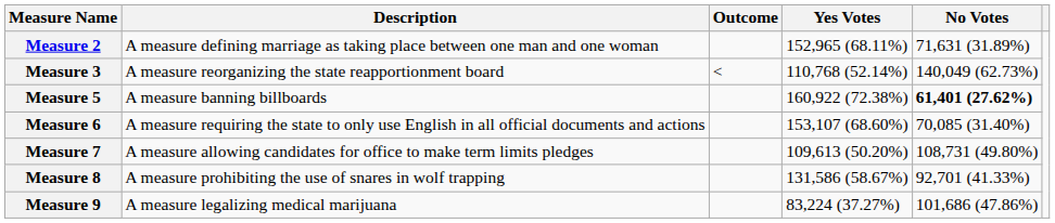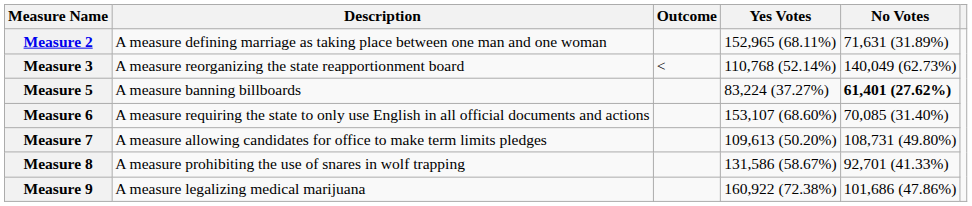Measure 5 | Yes Votes: 160,922 (72.38%) -> 83,224 (37.27%)
Measure 9 | Yes Votes: 83,224 (37.27%) -> 160,922 (72.38%)
